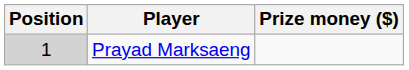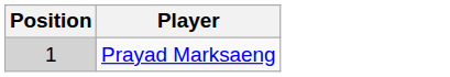- column: Prize money ($)
